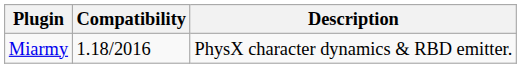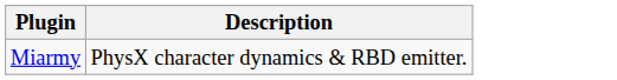- column: Compatibility | 1.18/2016
